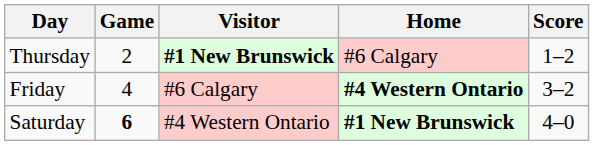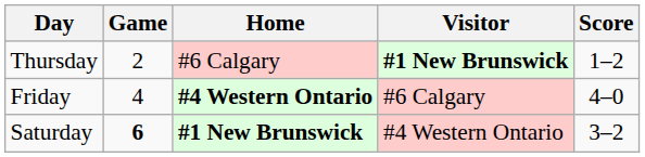columns swapped: Home <-> Visitor
Friday | Score: 3–2 -> 4–0
Saturday | Score: 4–0 -> 3–2
